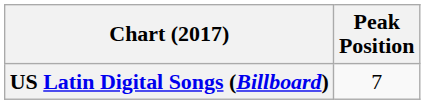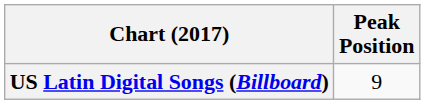US Latin Digital Songs (Billboard) | Peak Position: 7 -> 9
